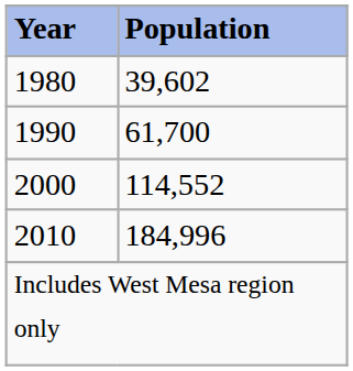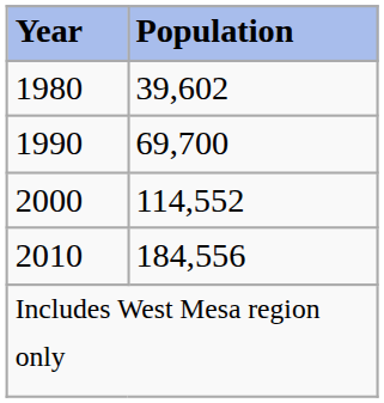1990 | column 2: 61,700 -> 69,700
2010 | column 2: 184,996 -> 184,556
